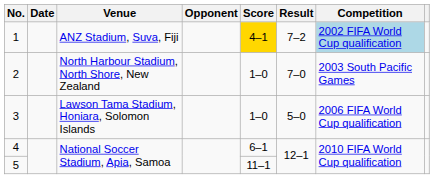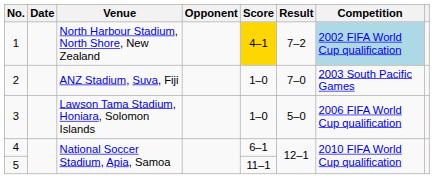1 | Venue: ANZ Stadium, Suva, Fiji -> North Harbour Stadium, North Shore, New Zealand
2 | Venue: North Harbour Stadium, North Shore, New Zealand -> ANZ Stadium, Suva, Fiji
